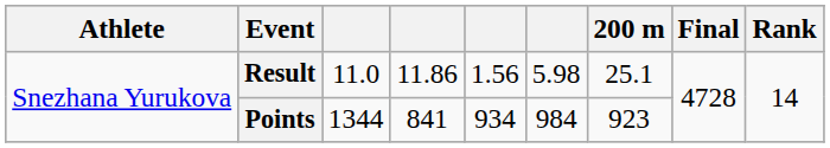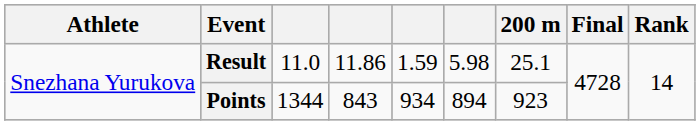Result | column 5: 1.56 -> 1.59
Points | column 4: 841 -> 843
Points | column 6: 984 -> 894
